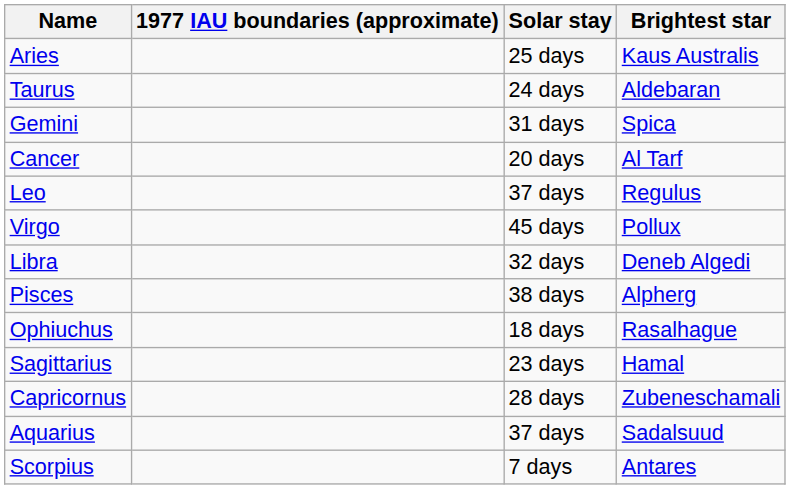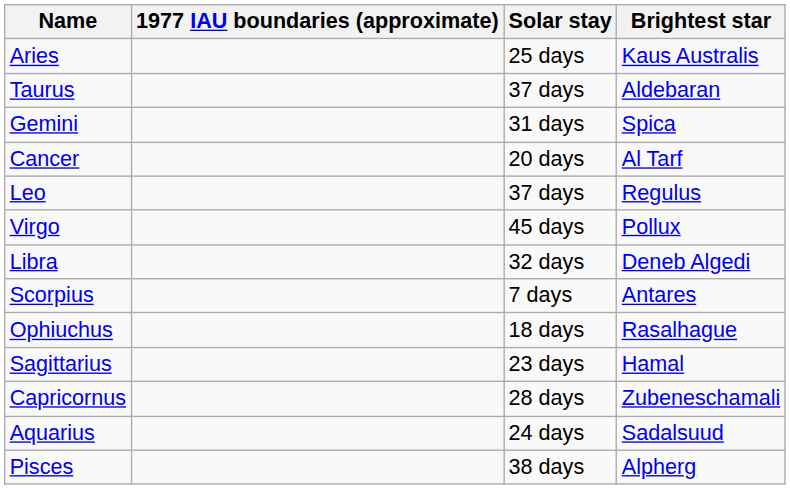Taurus | Solar stay: 24 days -> 37 days
rows swapped: Scorpius <-> Pisces
Aquarius | Solar stay: 37 days -> 24 days
